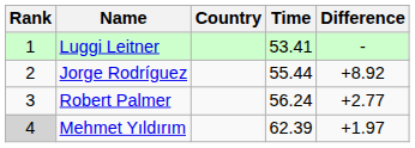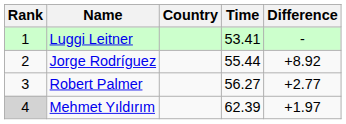Robert Palmer | Time: 56.24 -> 56.27
